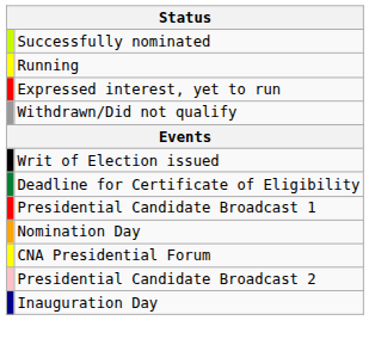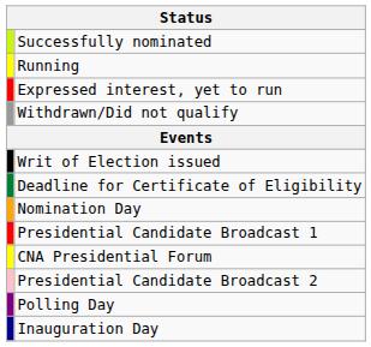rows swapped: Nomination Day <-> Presidential Candidate Broadcast 1
+ row: Polling Day
